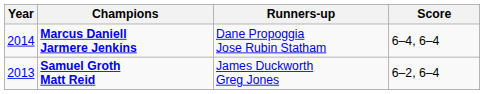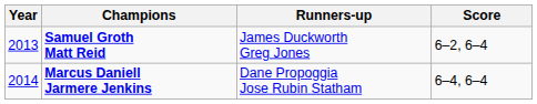rows swapped: Marcus Daniell Jarmere Jenkins <-> Samuel Groth Matt Reid
